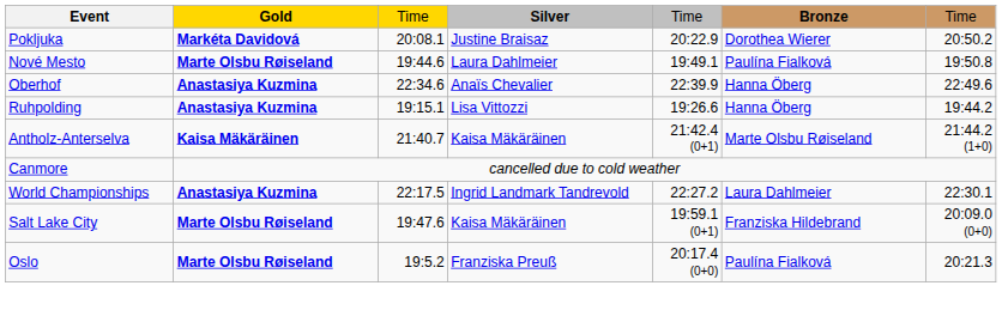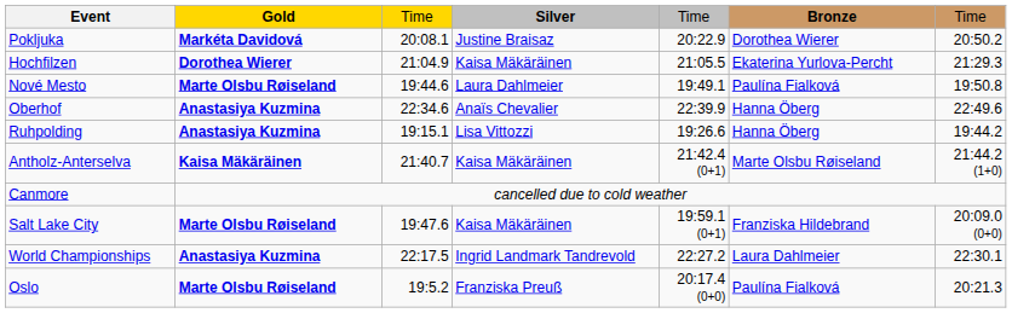+ row: Hochfilzen | Dorothea Wierer | 21:04.9 | Kaisa Mäkäräinen | 21:05.5 | Ekaterina Yurlova-Percht | 21:29.3
rows swapped: Salt Lake City <-> World Championships
